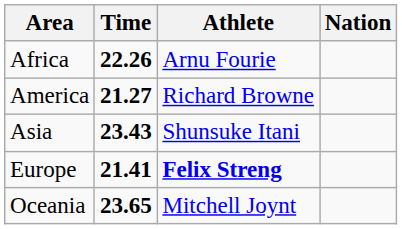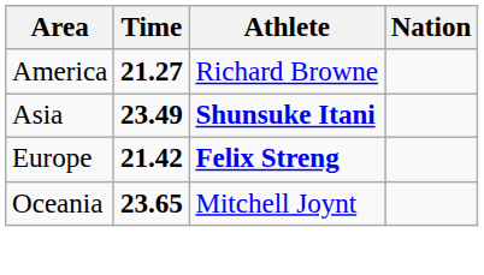- row: Africa | 22.26 | Arnu Fourie
Asia | Time: 23.43 -> 23.49
Asia | Athlete: normal -> bold
Europe | Time: 21.41 -> 21.42
